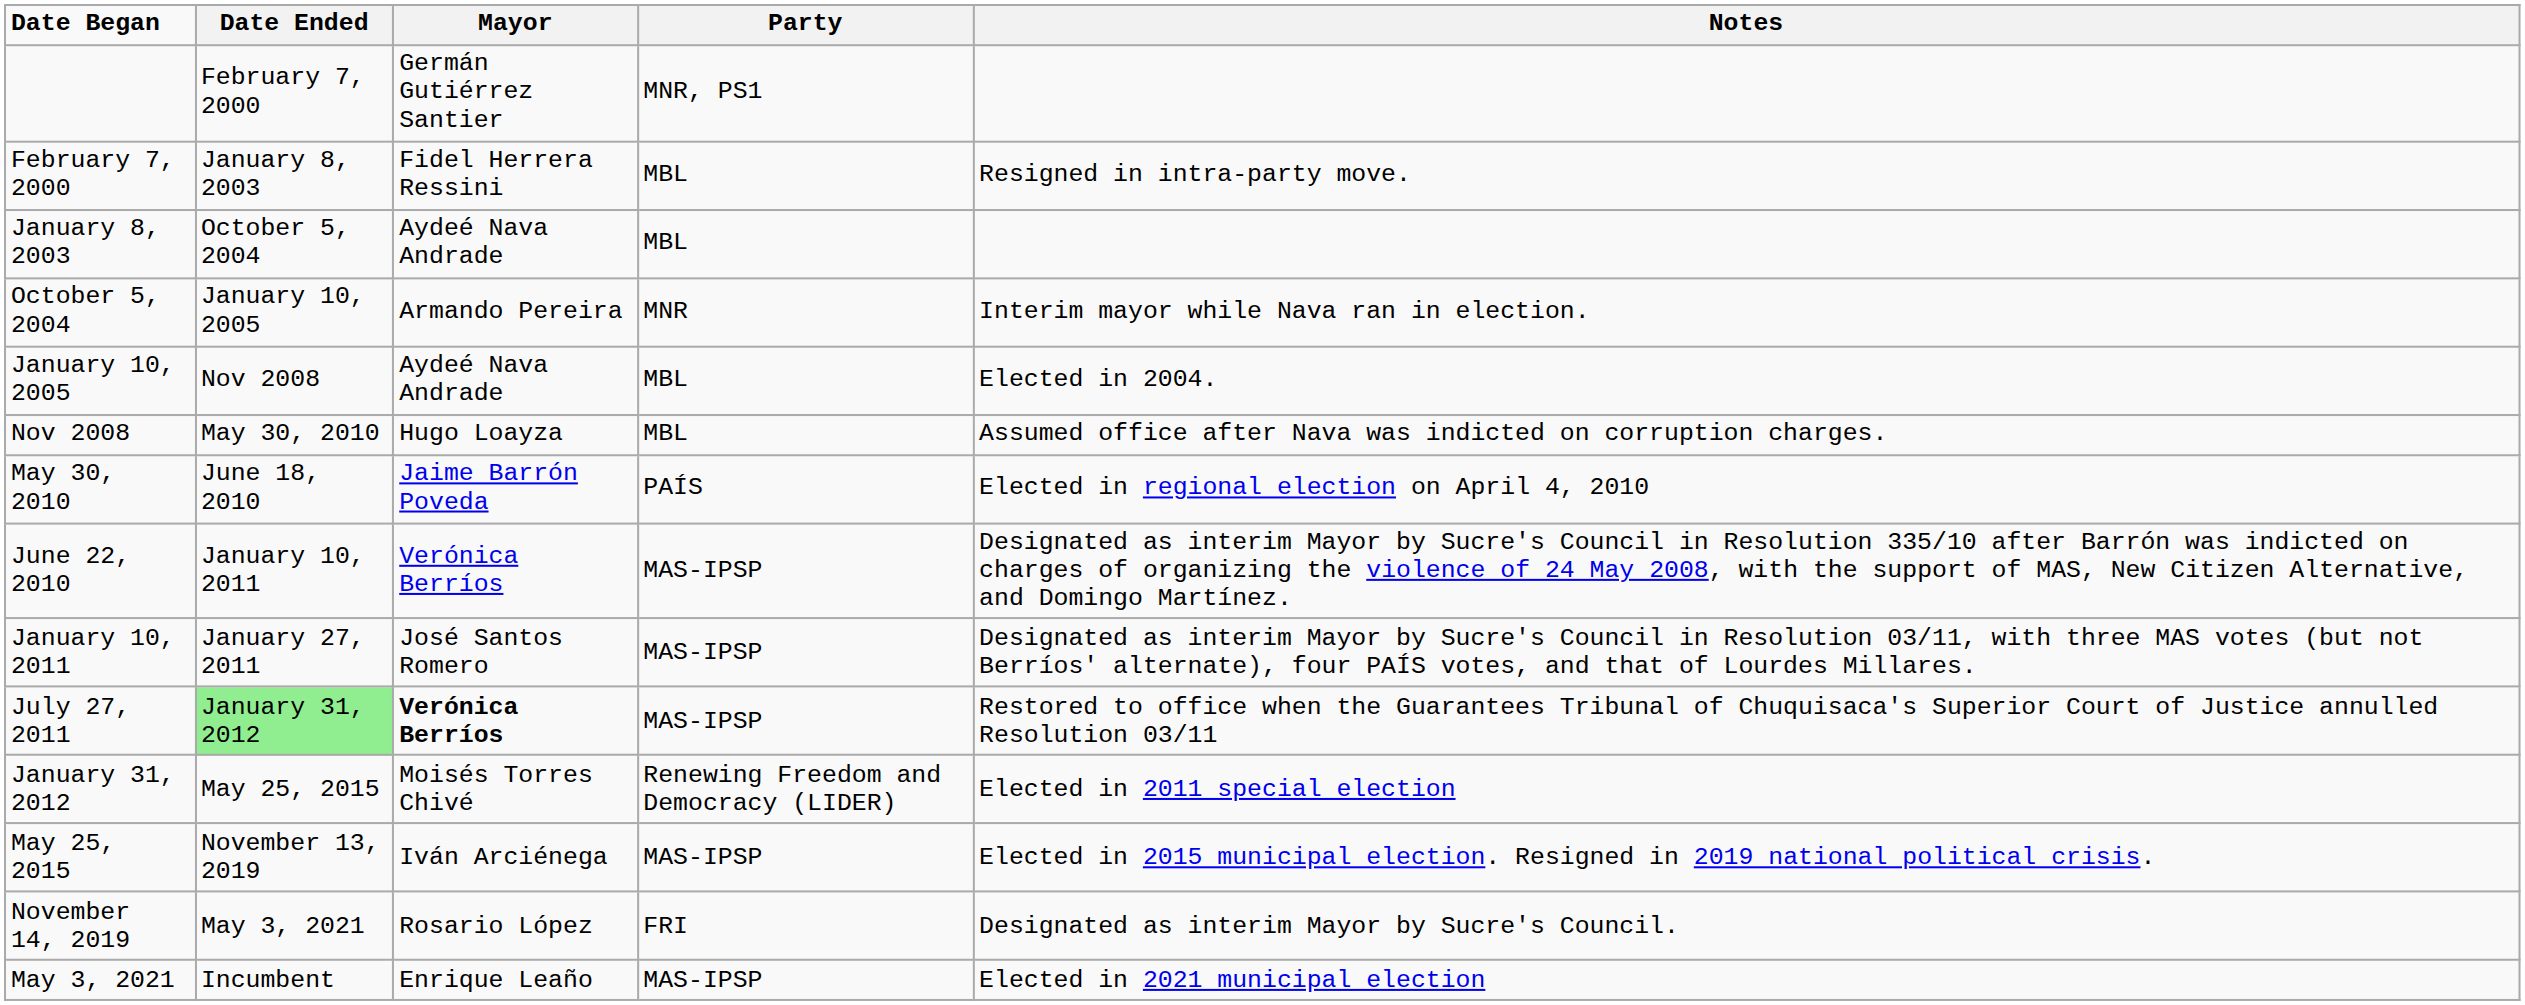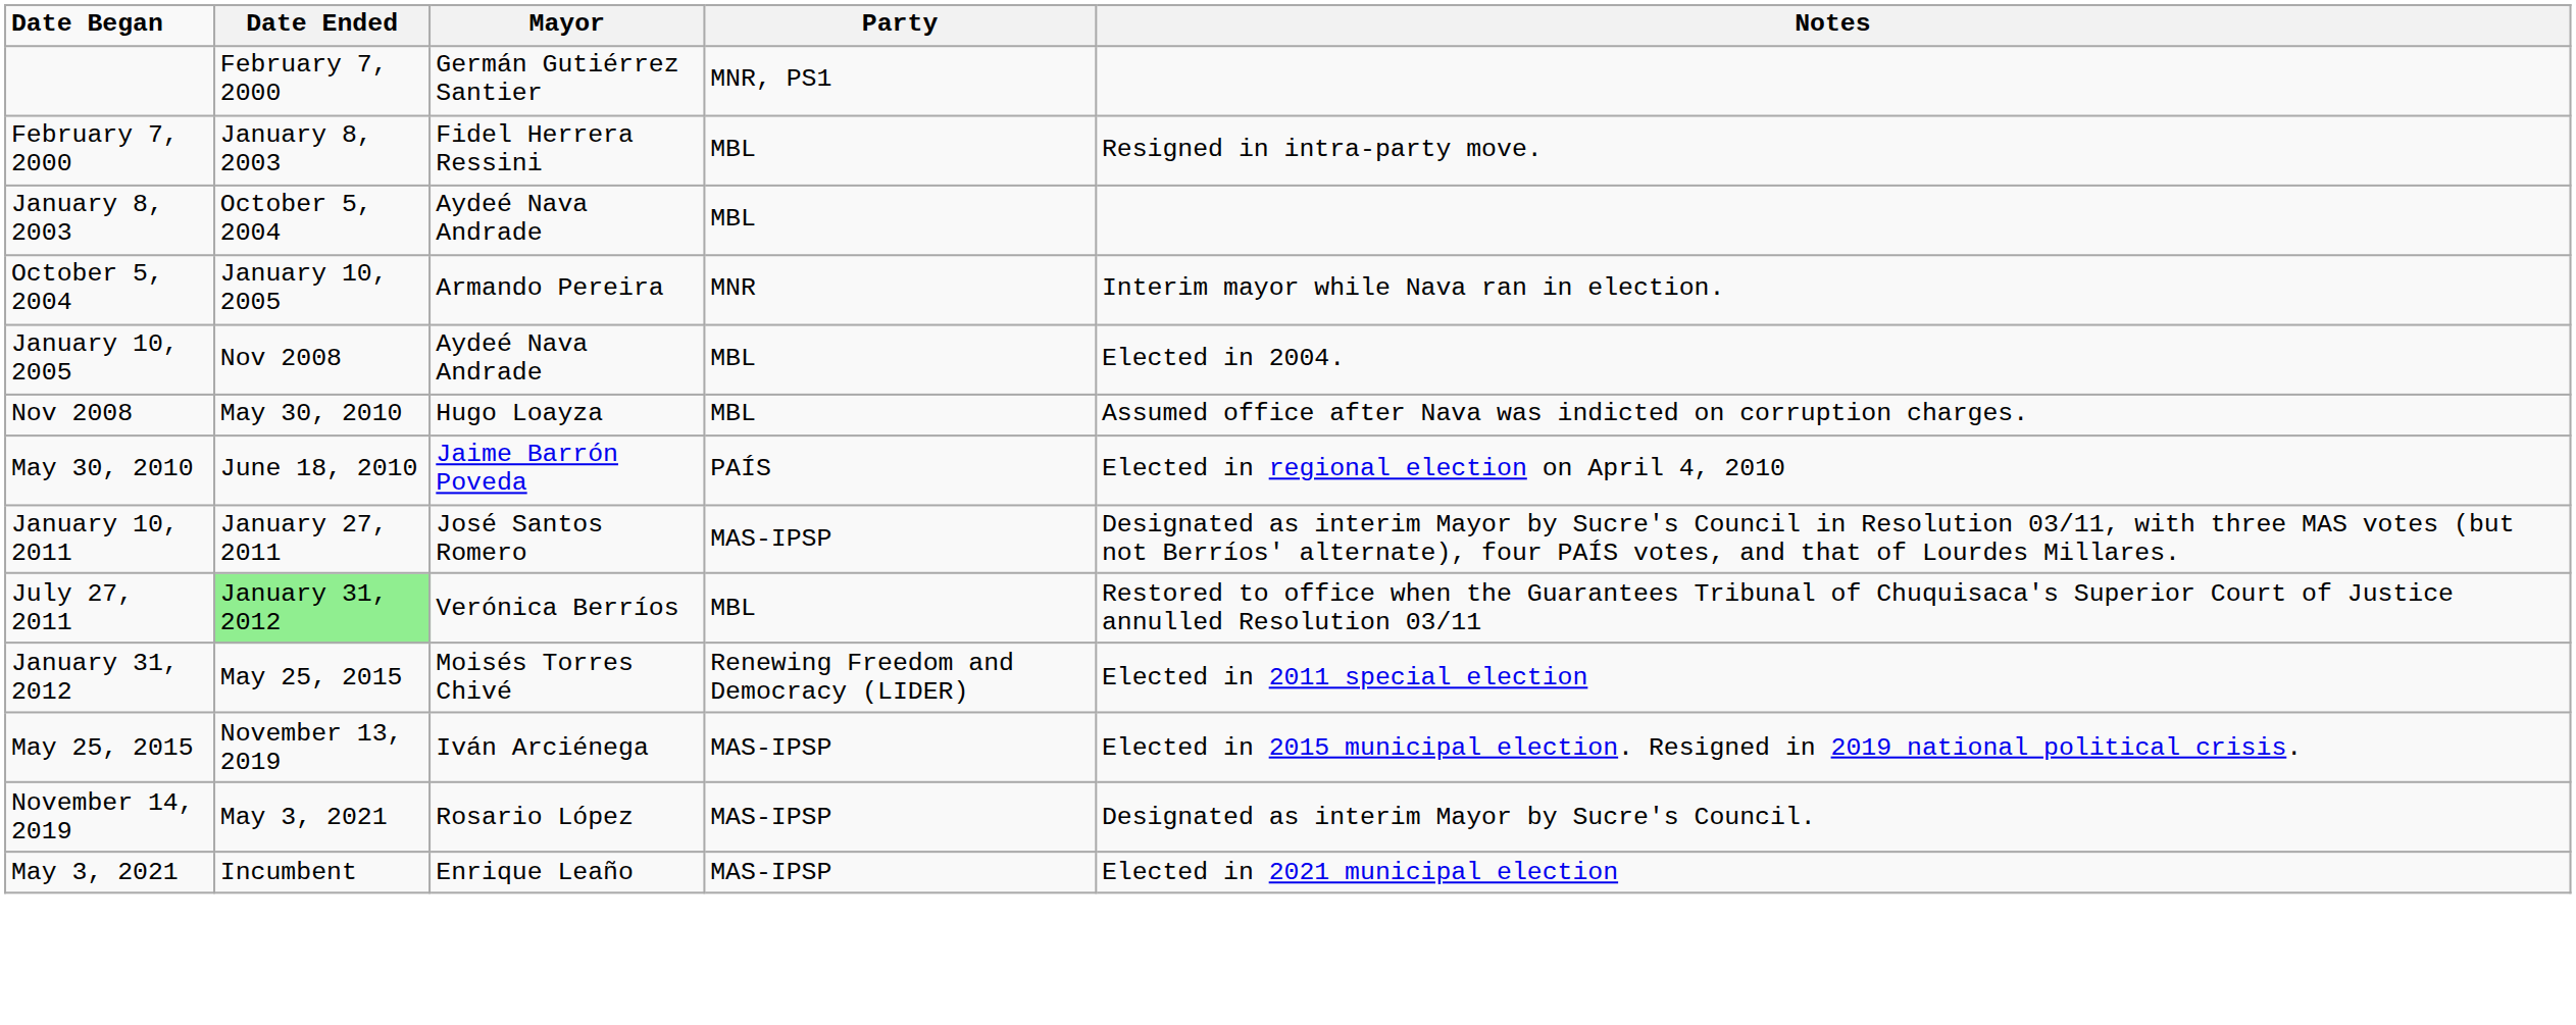- row: June 22, 2010 | January 10, 2011 | Verónica Berríos | MAS-IPSP | Designated as interim Mayor by Sucre's Council in Resolution 335/10 after Barrón was indicted on charges of organizing the violence of 24 May 2008, with the support of MAS, New Citizen Alternative, and Domingo Martínez.
July 27, 2011 | Mayor: bold -> normal
July 27, 2011 | Party: MAS-IPSP -> MBL
November 14, 2019 | Party: FRI -> MAS-IPSP
